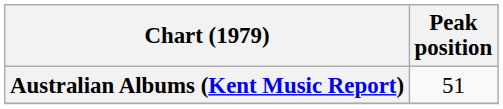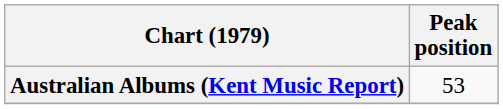Australian Albums (Kent Music Report) | Peak position: 51 -> 53
